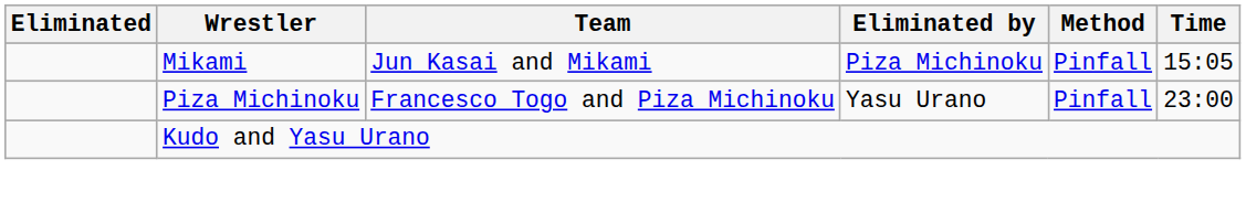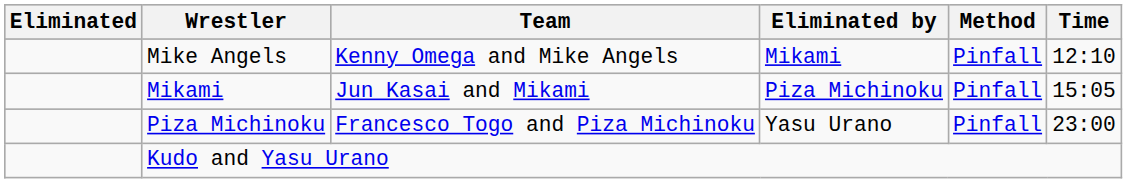+ row: Mike Angels | Kenny Omega and Mike Angels | Mikami | Pinfall | 12:10
